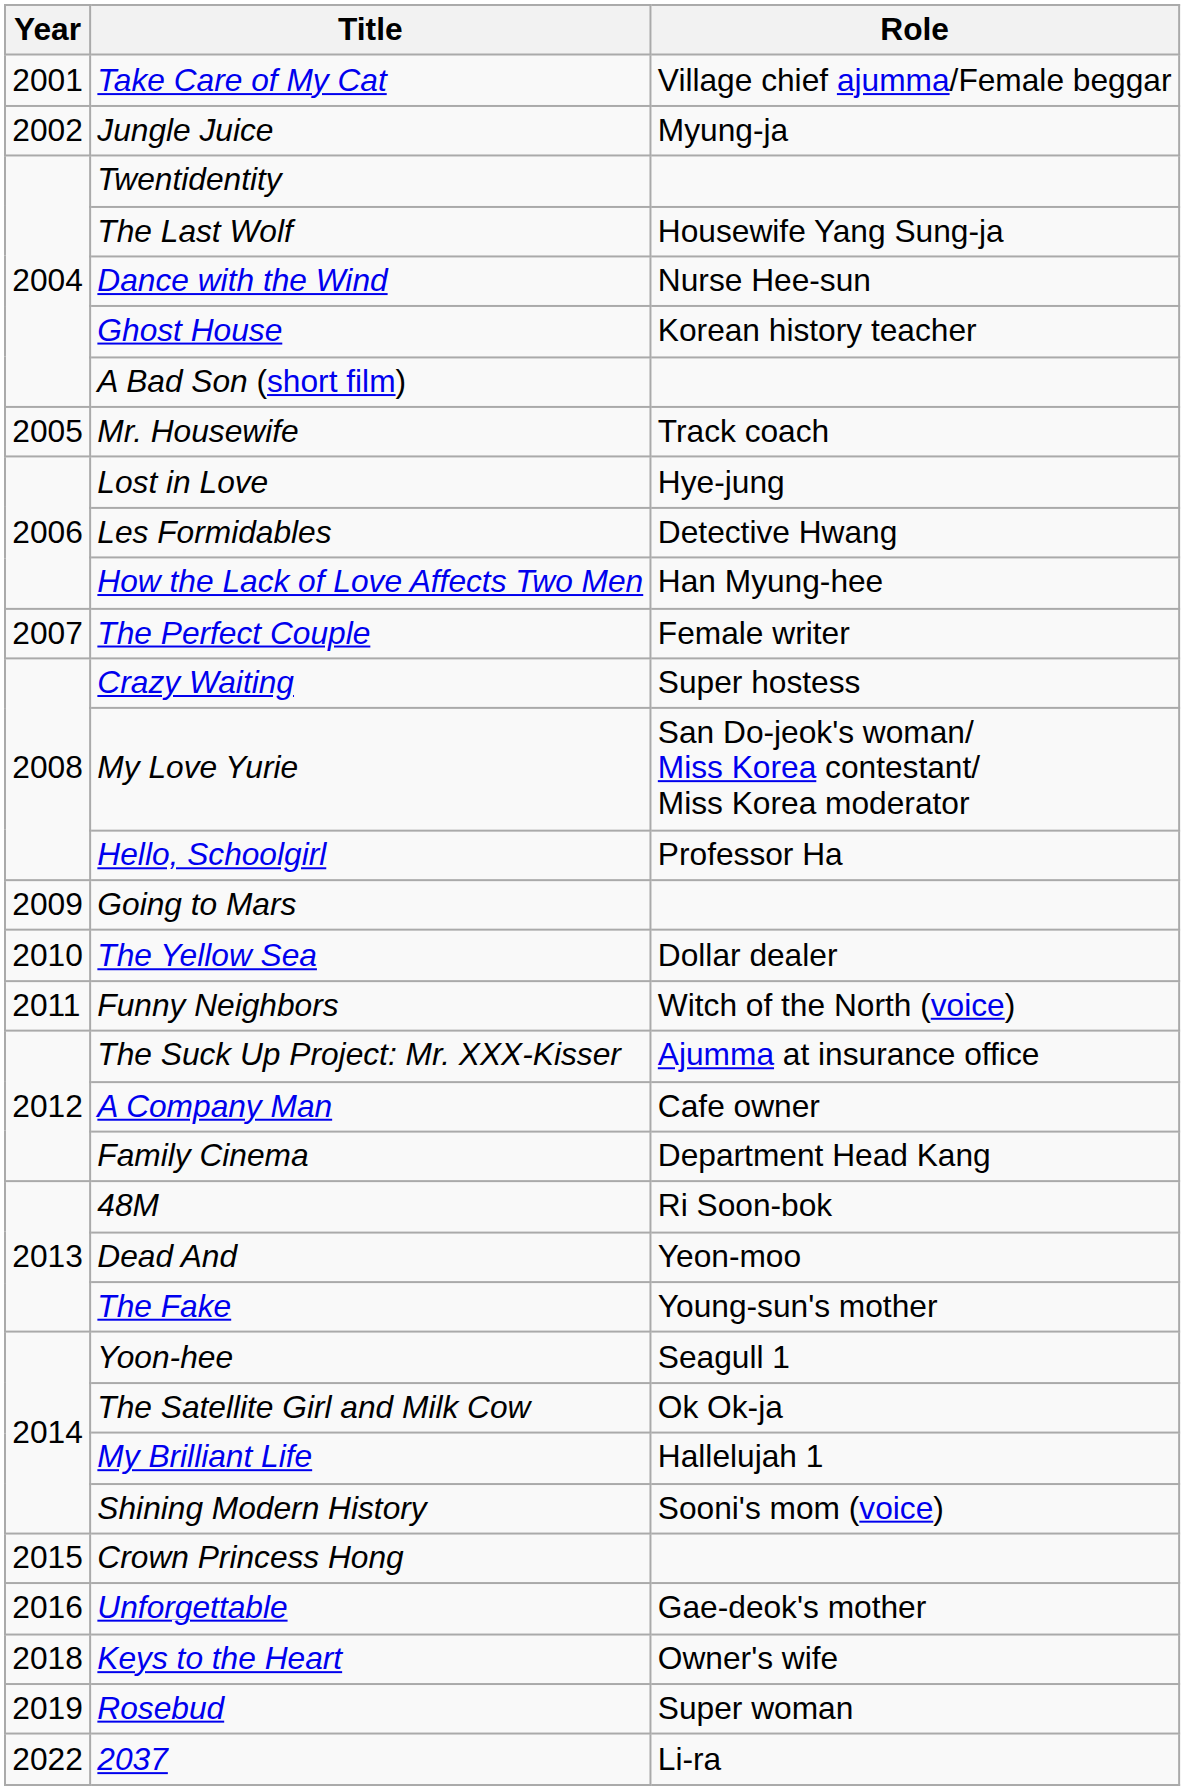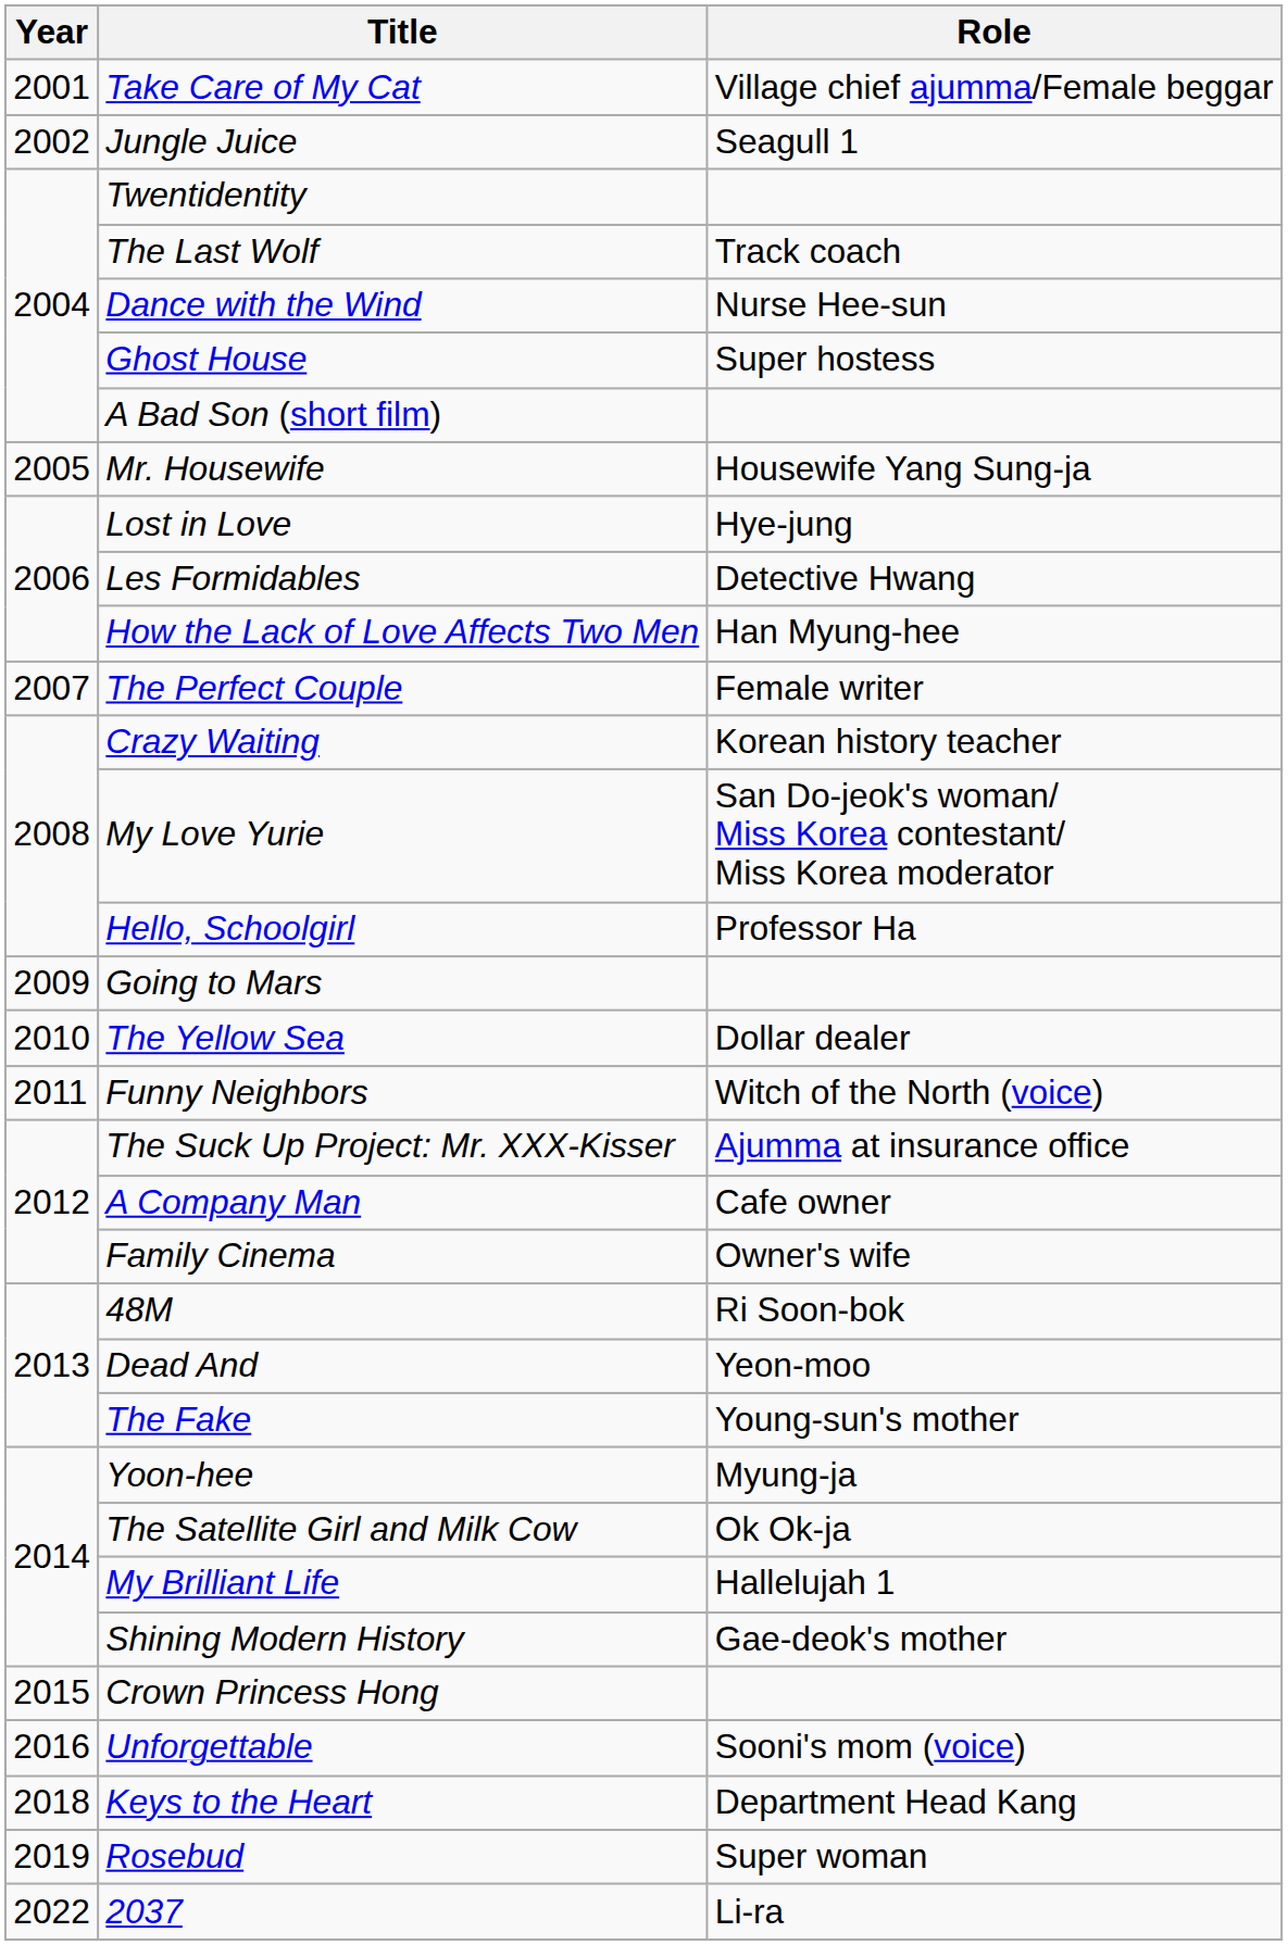Jungle Juice | Role: Myung-ja -> Seagull 1
The Last Wolf | Role: Housewife Yang Sung-ja -> Track coach
Ghost House | Role: Korean history teacher -> Super hostess
Mr. Housewife | Role: Track coach -> Housewife Yang Sung-ja
Crazy Waiting | Role: Super hostess -> Korean history teacher
Family Cinema | Role: Department Head Kang -> Owner's wife
Yoon-hee | Role: Seagull 1 -> Myung-ja
Shining Modern History | Role: Sooni's mom (voice) -> Gae-deok's mother
Unforgettable | Role: Gae-deok's mother -> Sooni's mom (voice)
Keys to the Heart | Role: Owner's wife -> Department Head Kang
